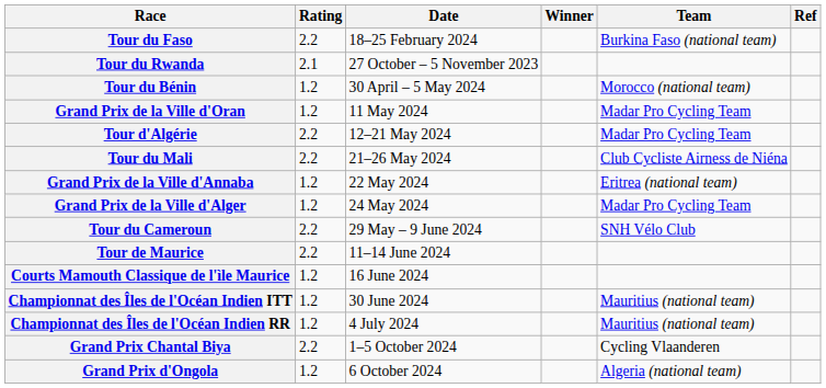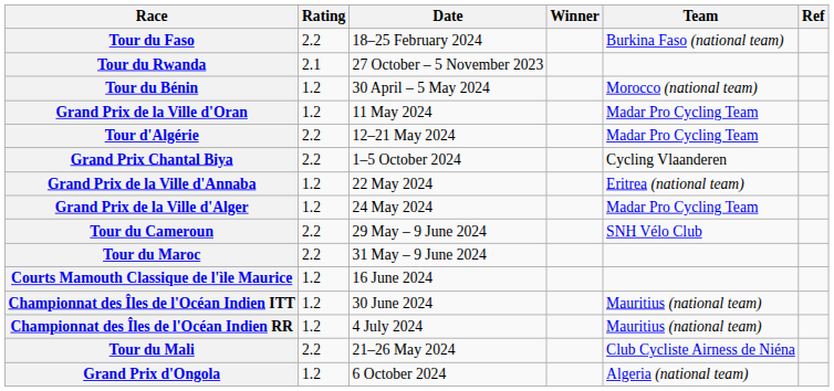rows swapped: Tour du Mali <-> Grand Prix Chantal Biya
+ row: Tour du Maroc | 2.2 | 31 May – 9 June 2024
- row: Tour de Maurice | 2.2 | 11–14 June 2024
